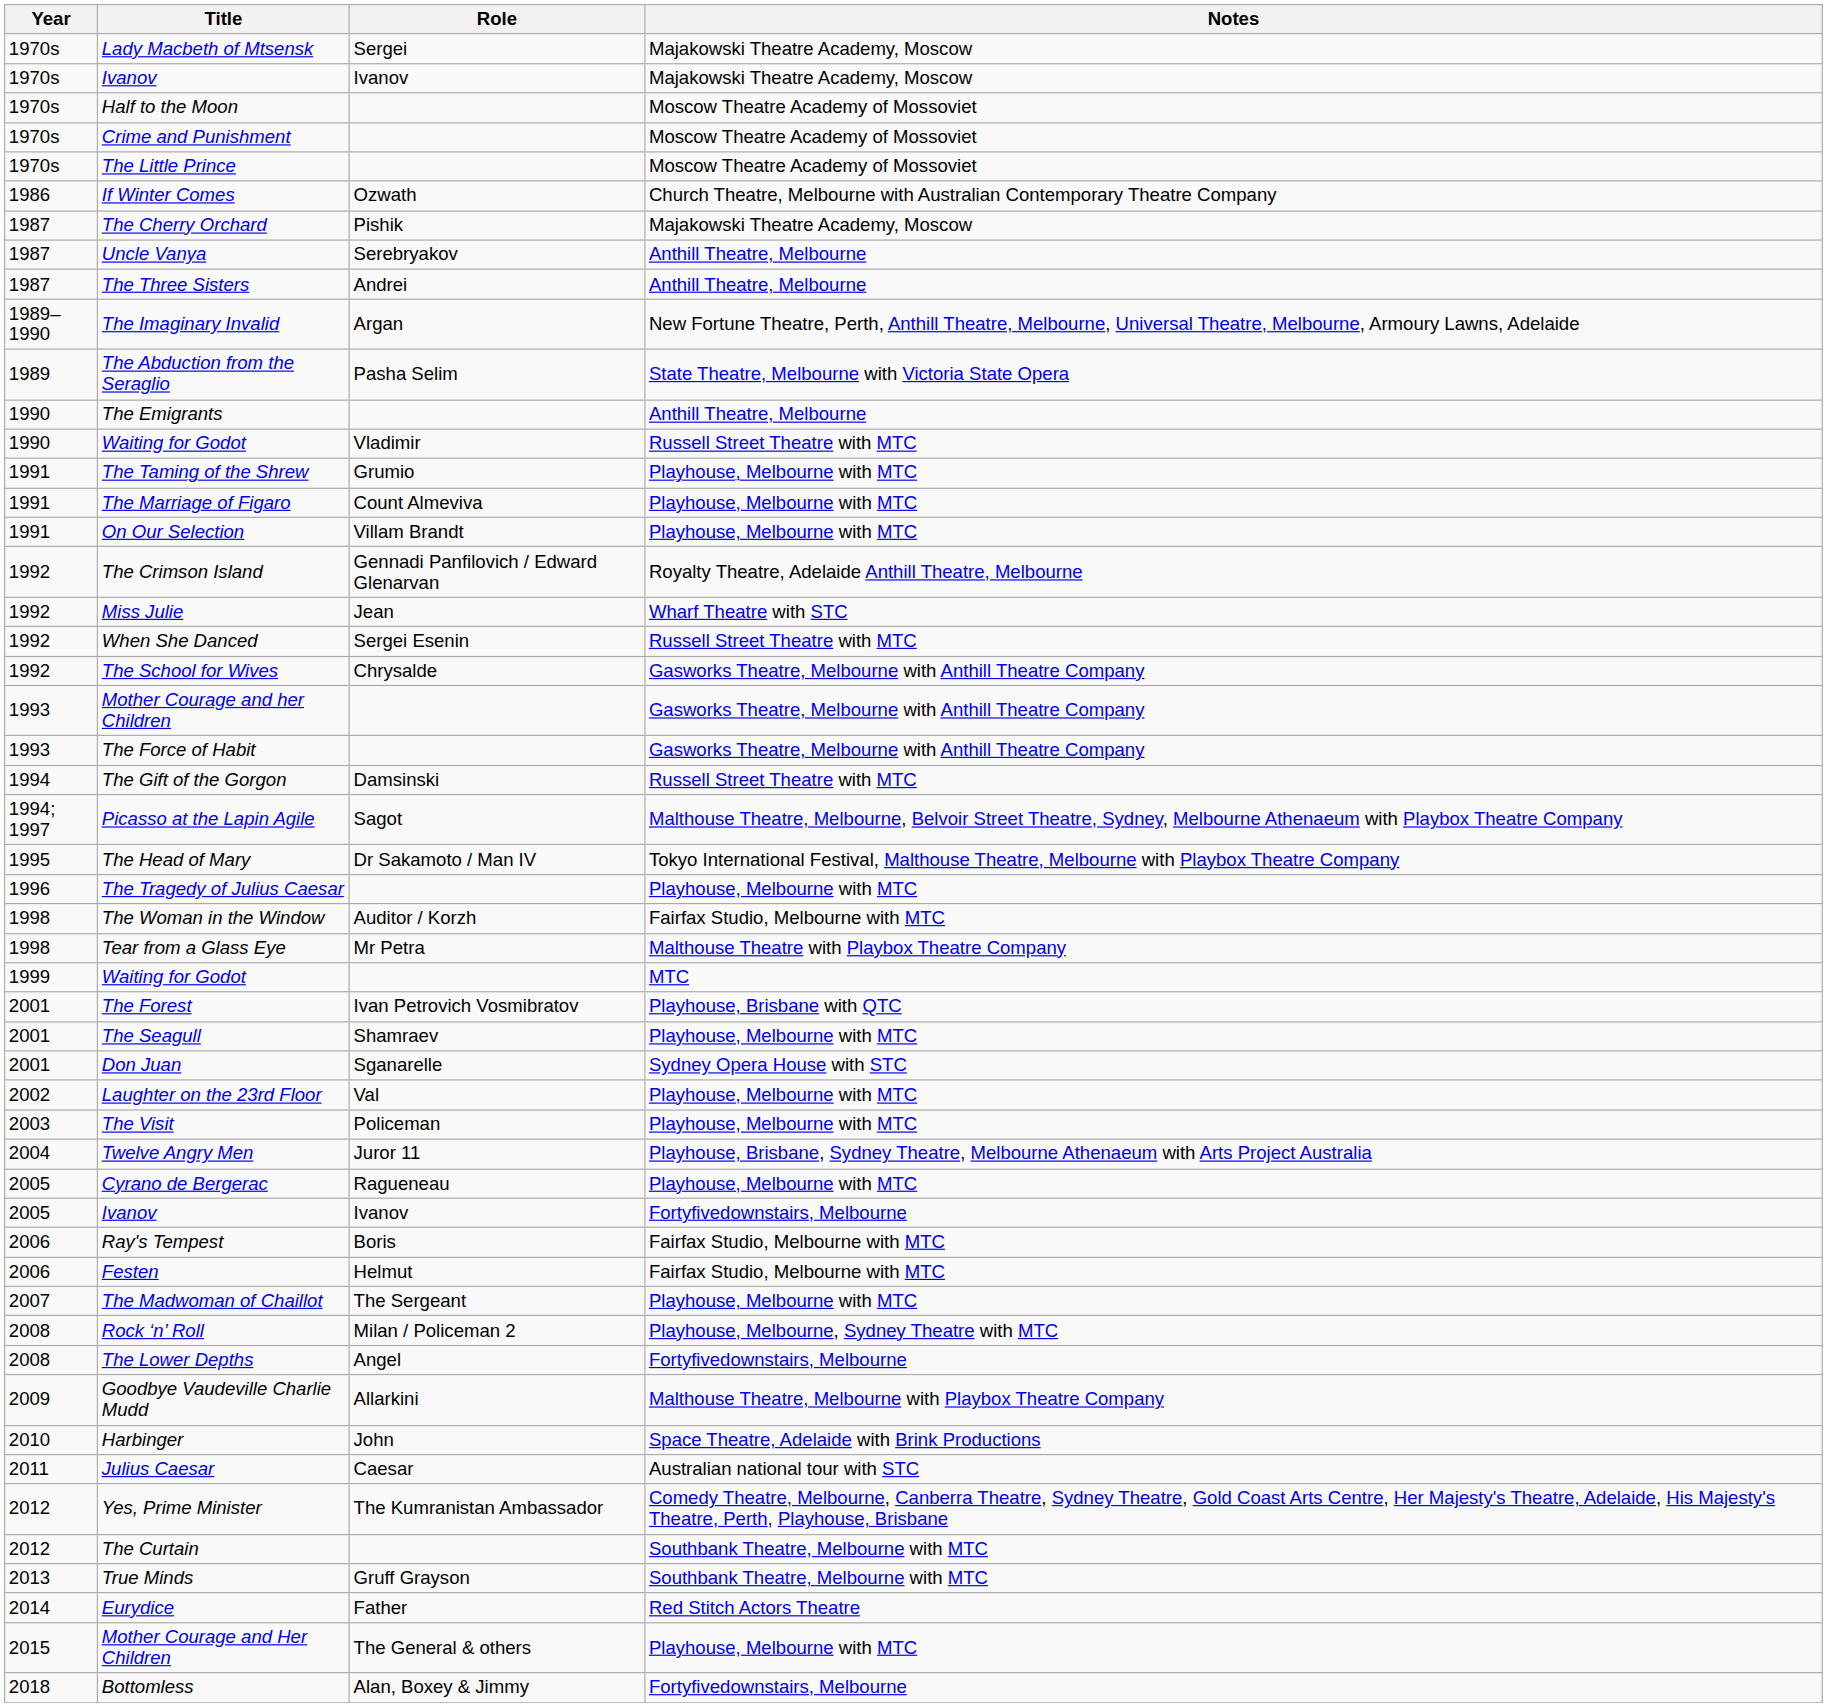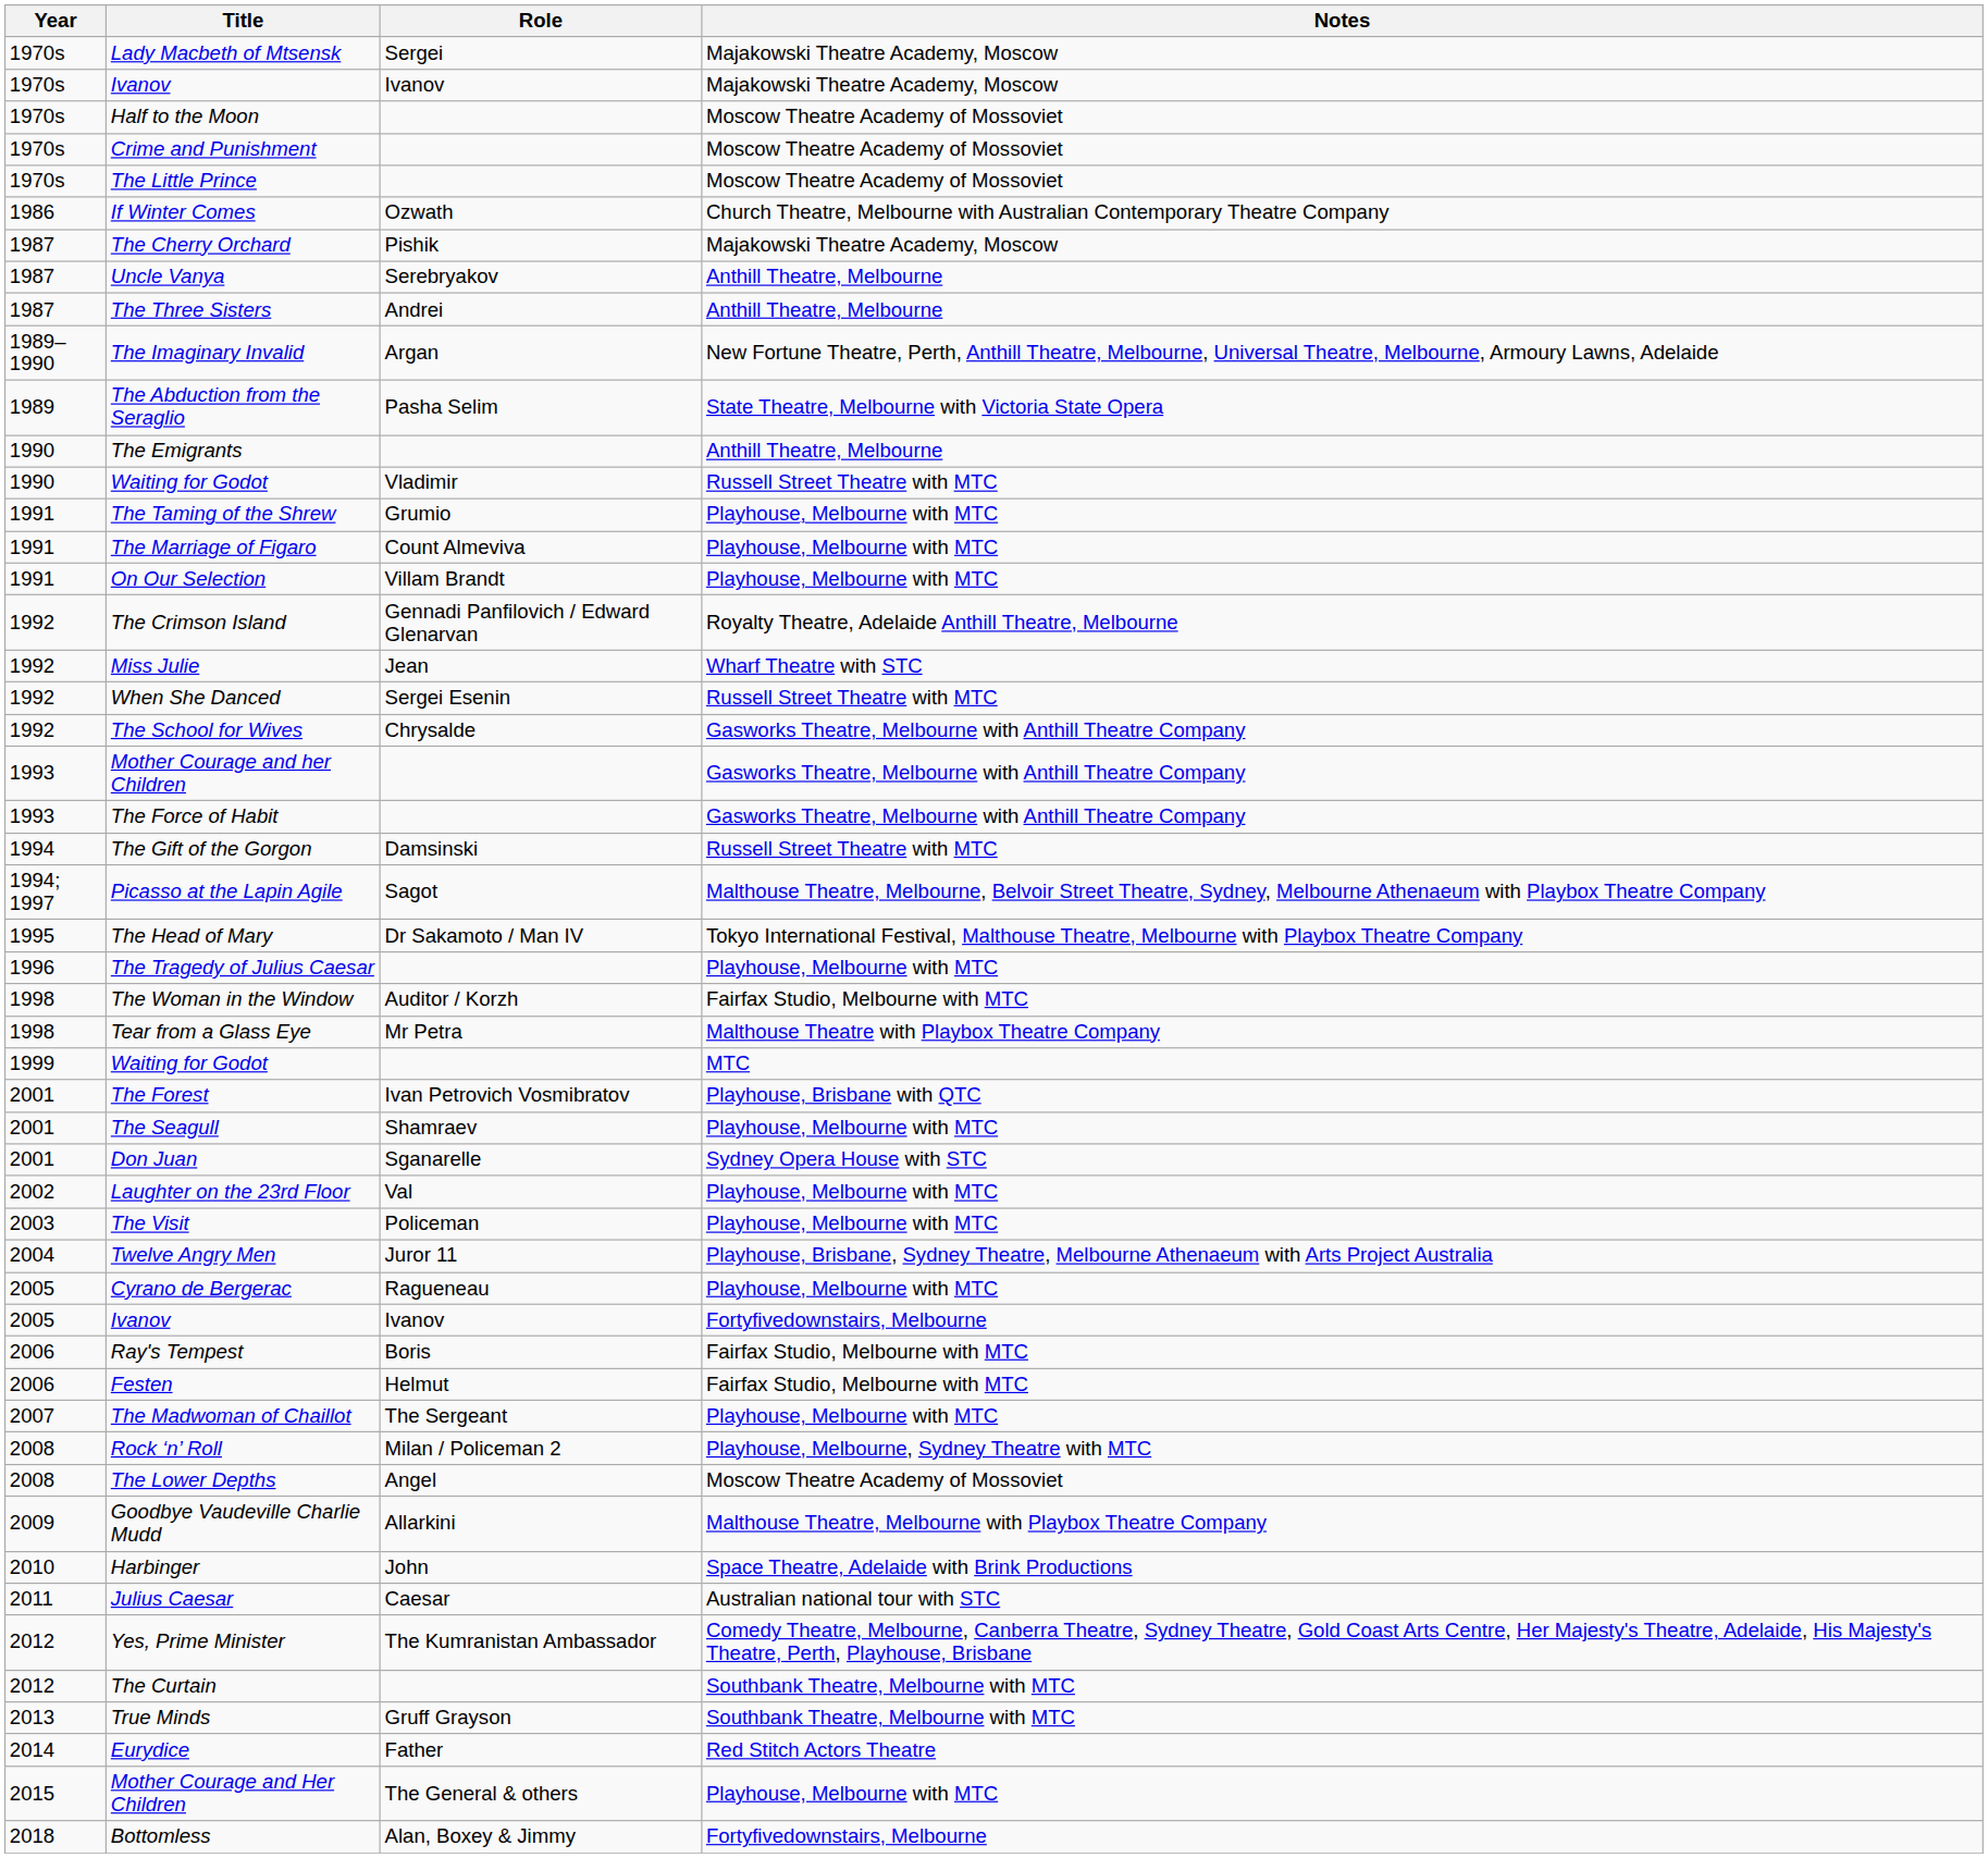The Lower Depths | Notes: Fortyfivedownstairs, Melbourne -> Moscow Theatre Academy of Mossoviet
